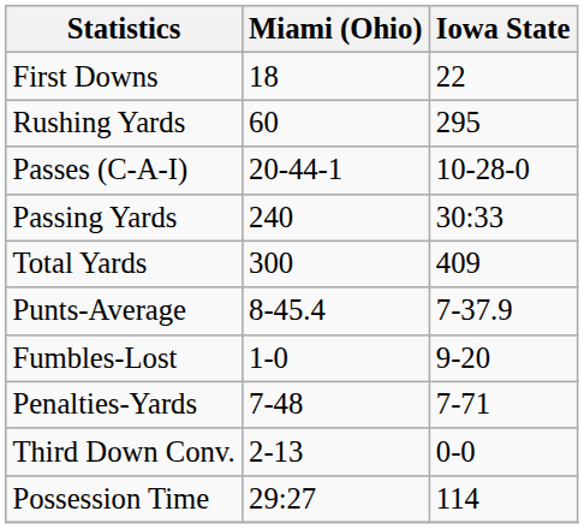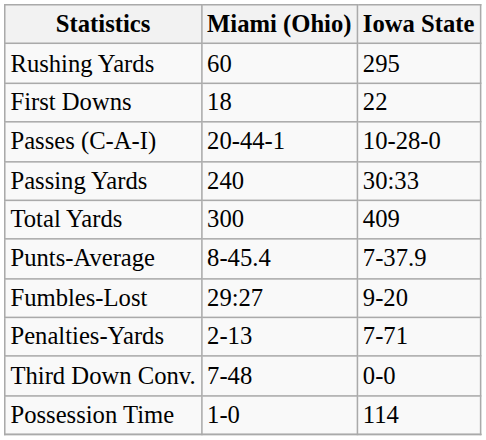rows swapped: First Downs <-> Rushing Yards
Fumbles-Lost | Miami (Ohio): 1-0 -> 29:27
Penalties-Yards | Miami (Ohio): 7-48 -> 2-13
Third Down Conv. | Miami (Ohio): 2-13 -> 7-48
Possession Time | Miami (Ohio): 29:27 -> 1-0
